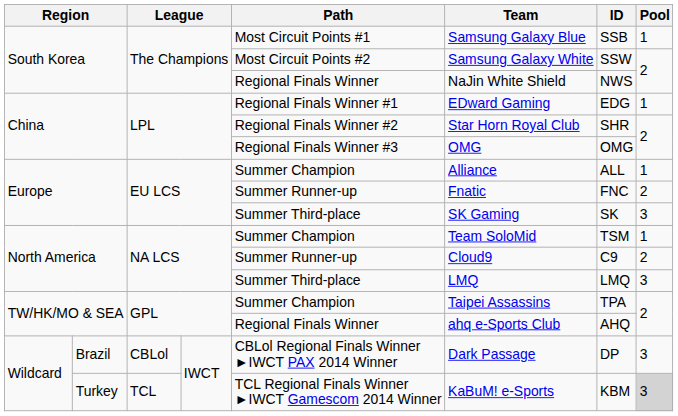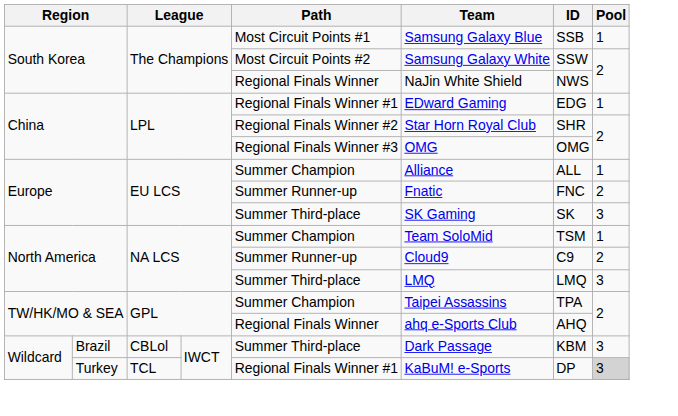Brazil | Path: CBLol Regional Finals Winner ►IWCT PAX 2014 Winner -> Summer Third-place
Brazil | ID: DP -> KBM
Turkey | Path: TCL Regional Finals Winner ►IWCT Gamescom 2014 Winner -> Regional Finals Winner #1
Turkey | ID: KBM -> DP
